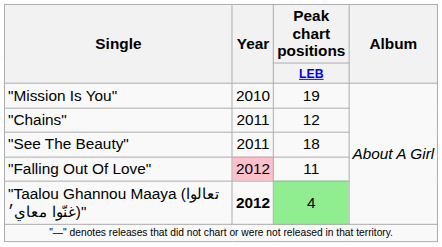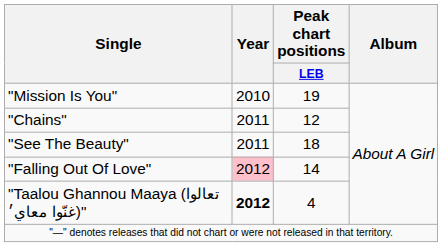"Falling Out Of Love" | Peak chart positions / LEB: 11 -> 14
"Taalou Ghannou Maaya (تعالوا غنّوا معاي׳)" | Peak chart positions / LEB: lightgreen background -> no background
